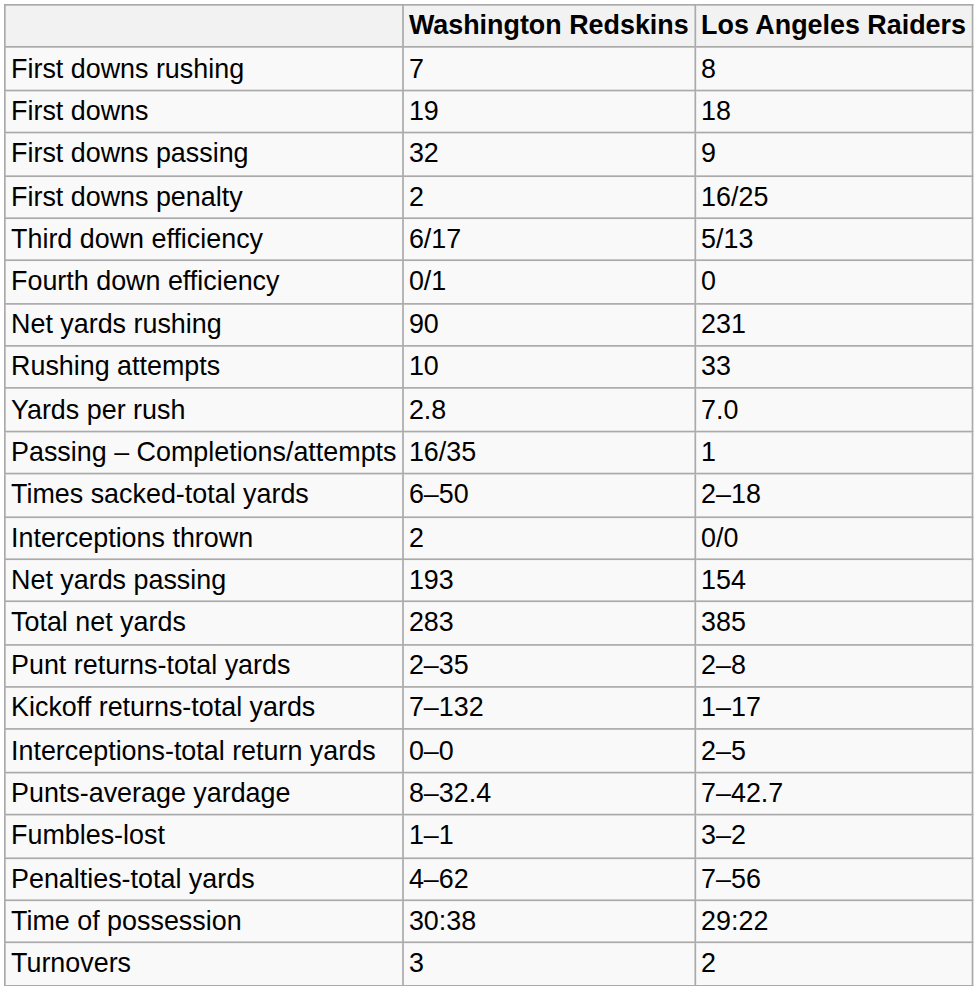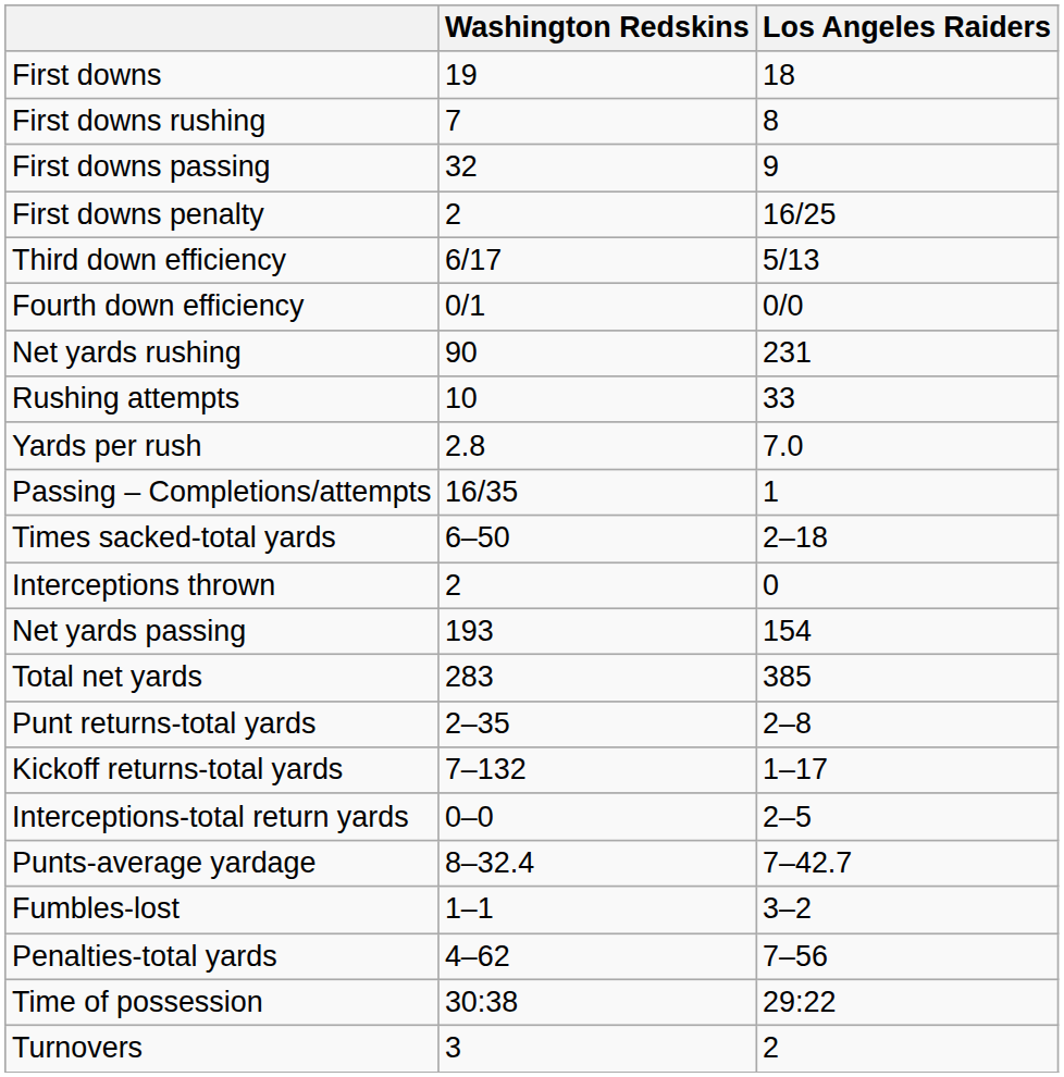rows swapped: First downs <-> First downs rushing
Fourth down efficiency | Los Angeles Raiders: 0 -> 0/0
Interceptions thrown | Los Angeles Raiders: 0/0 -> 0
